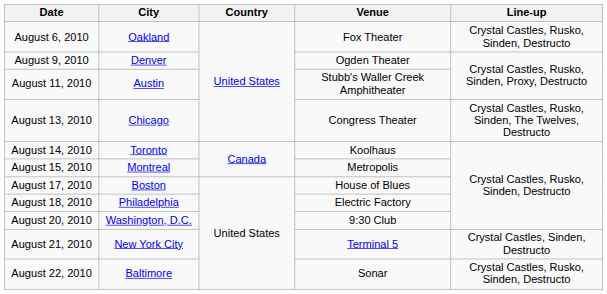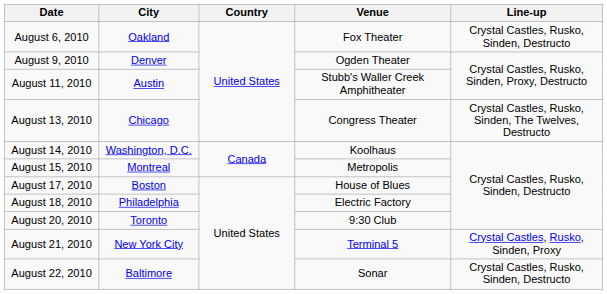August 14, 2010 | City: Toronto -> Washington, D.C.
August 20, 2010 | City: Washington, D.C. -> Toronto
August 21, 2010 | Line-up: Crystal Castles, Sinden, Destructo -> Crystal Castles, Rusko, Sinden, Proxy
